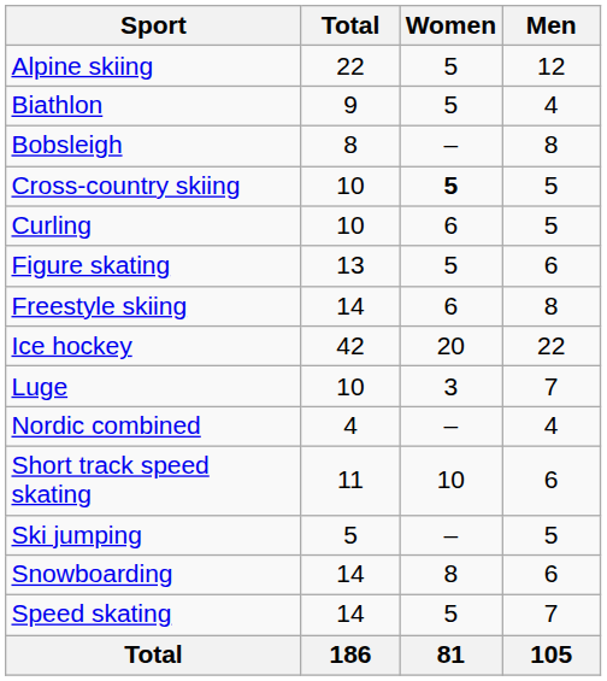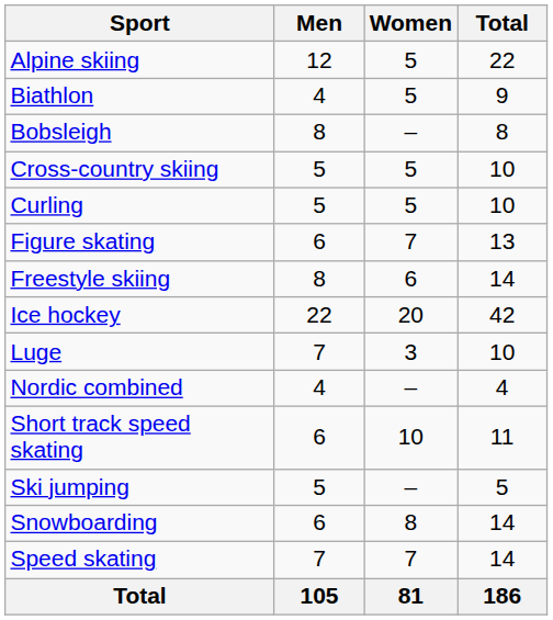columns swapped: Men <-> Total
Cross-country skiing | Women: bold -> normal
Curling | Women: 6 -> 5
Figure skating | Women: 5 -> 7
Speed skating | Women: 5 -> 7
